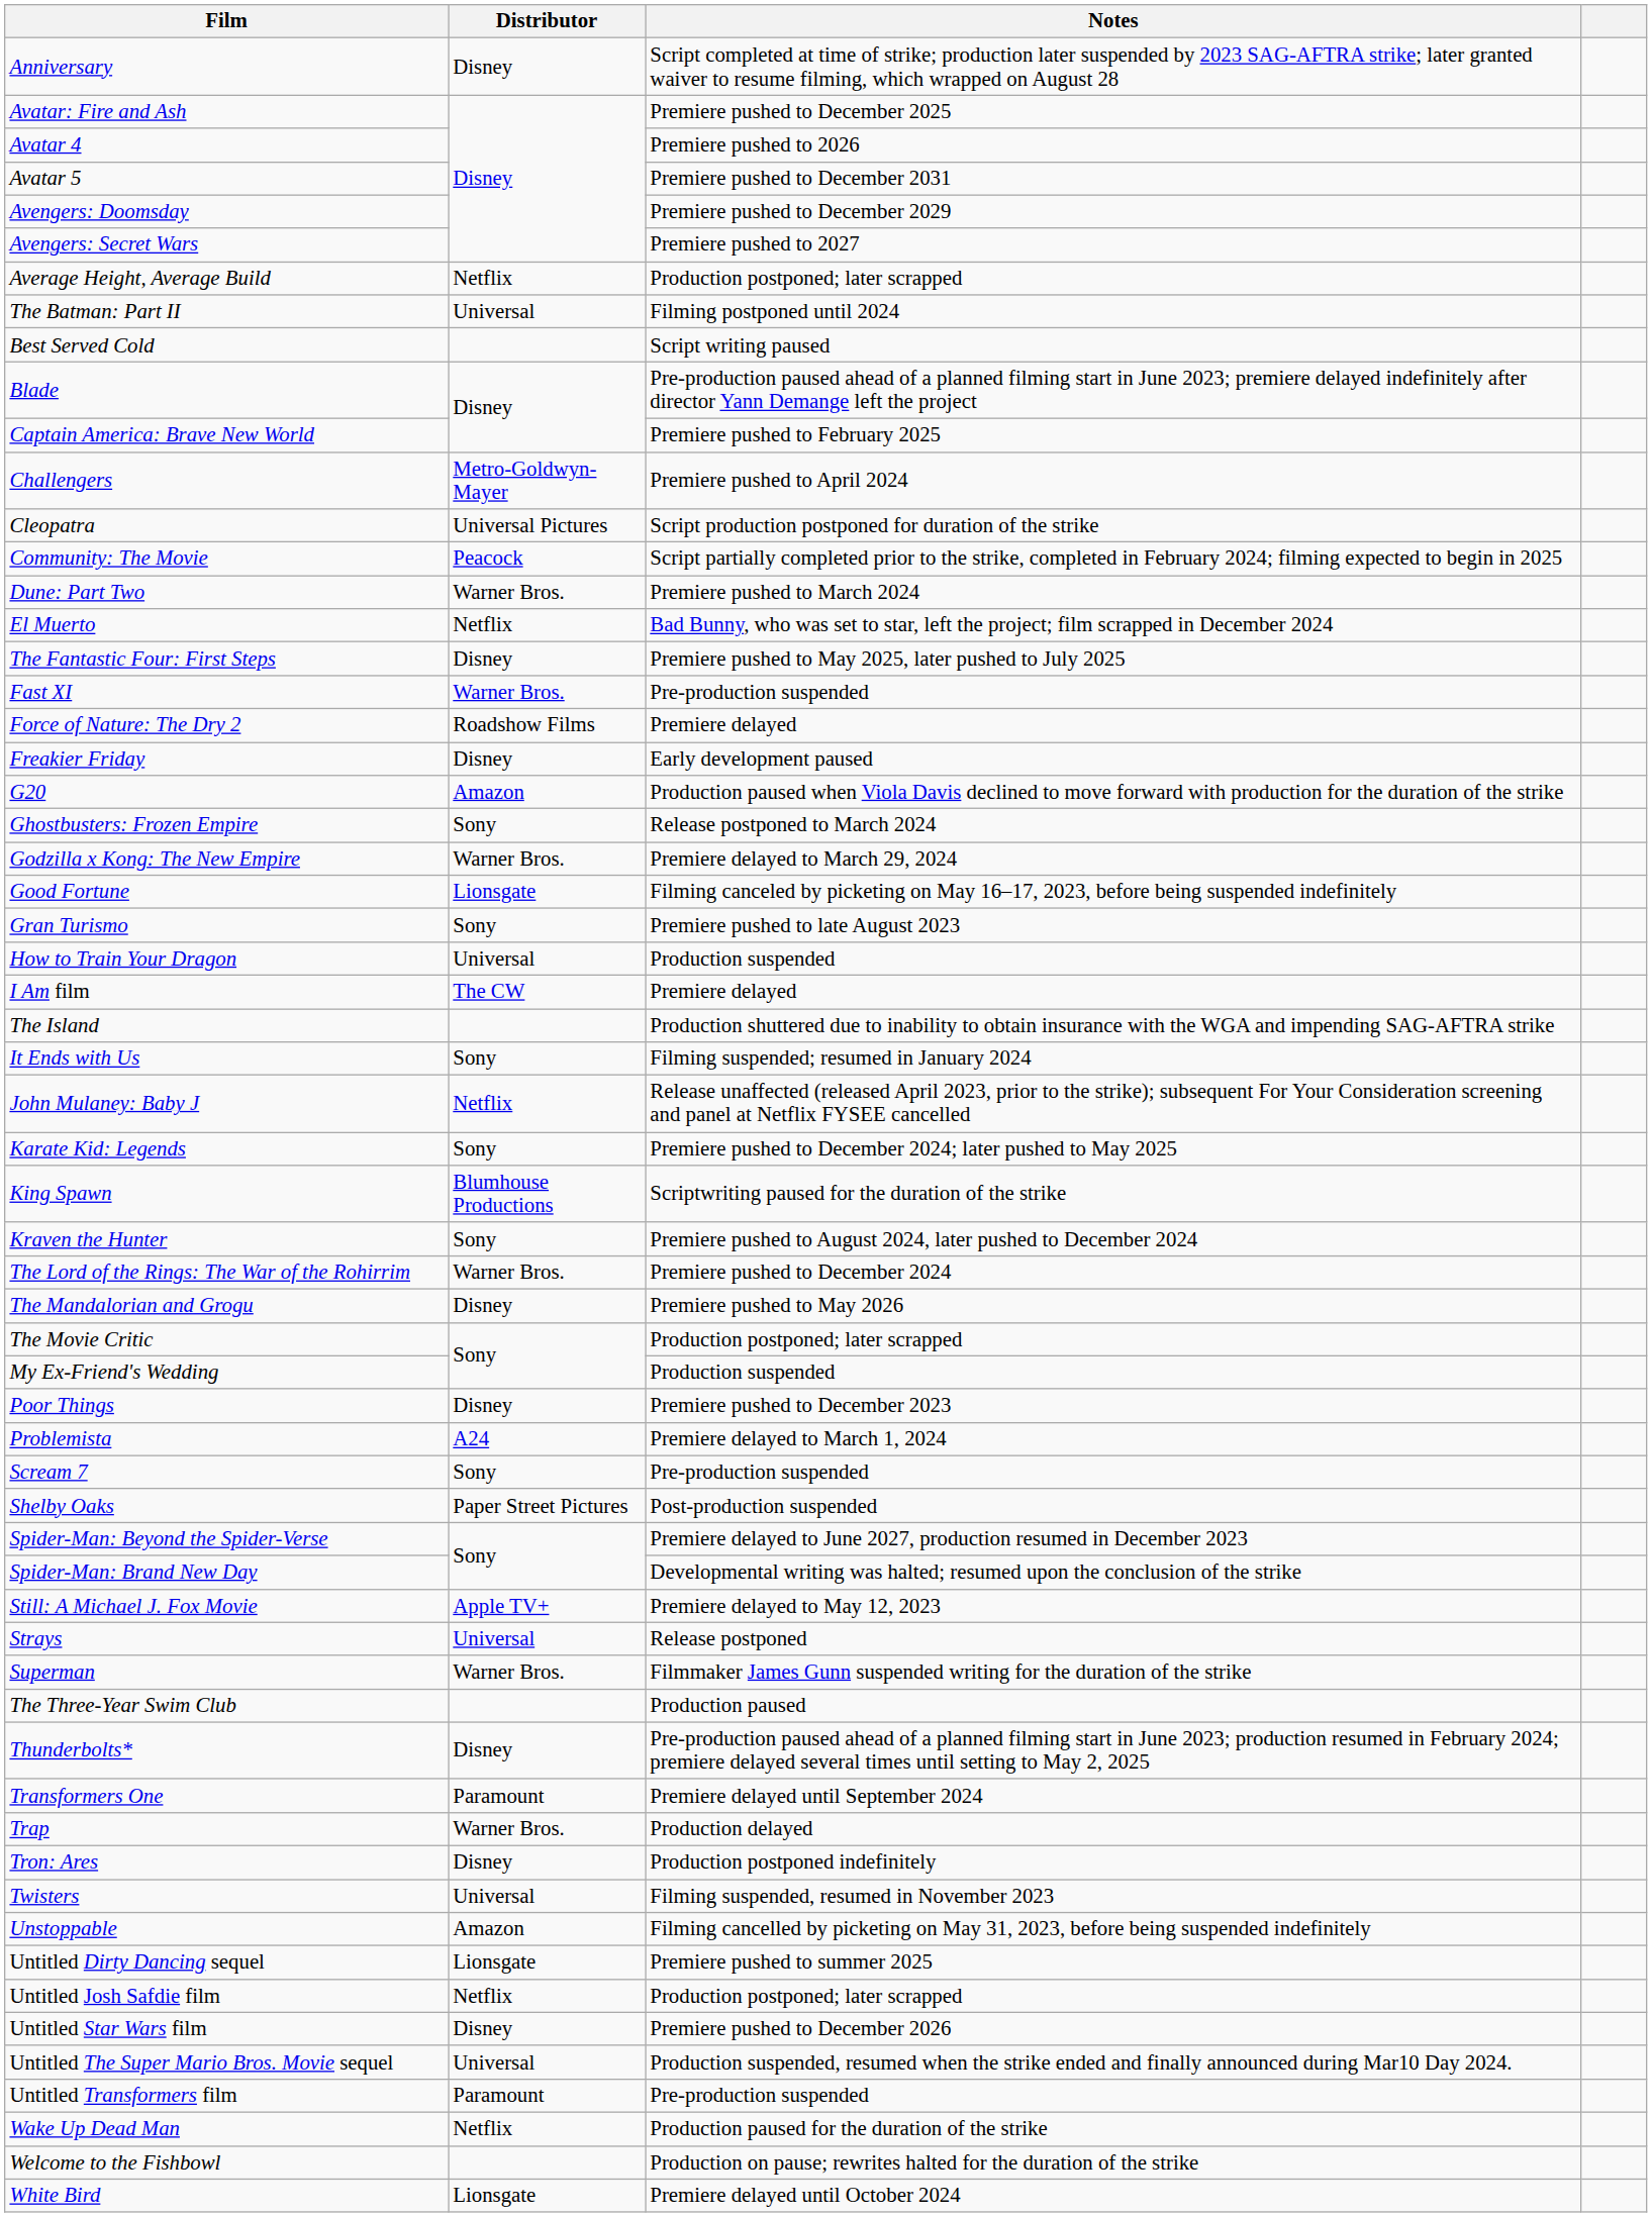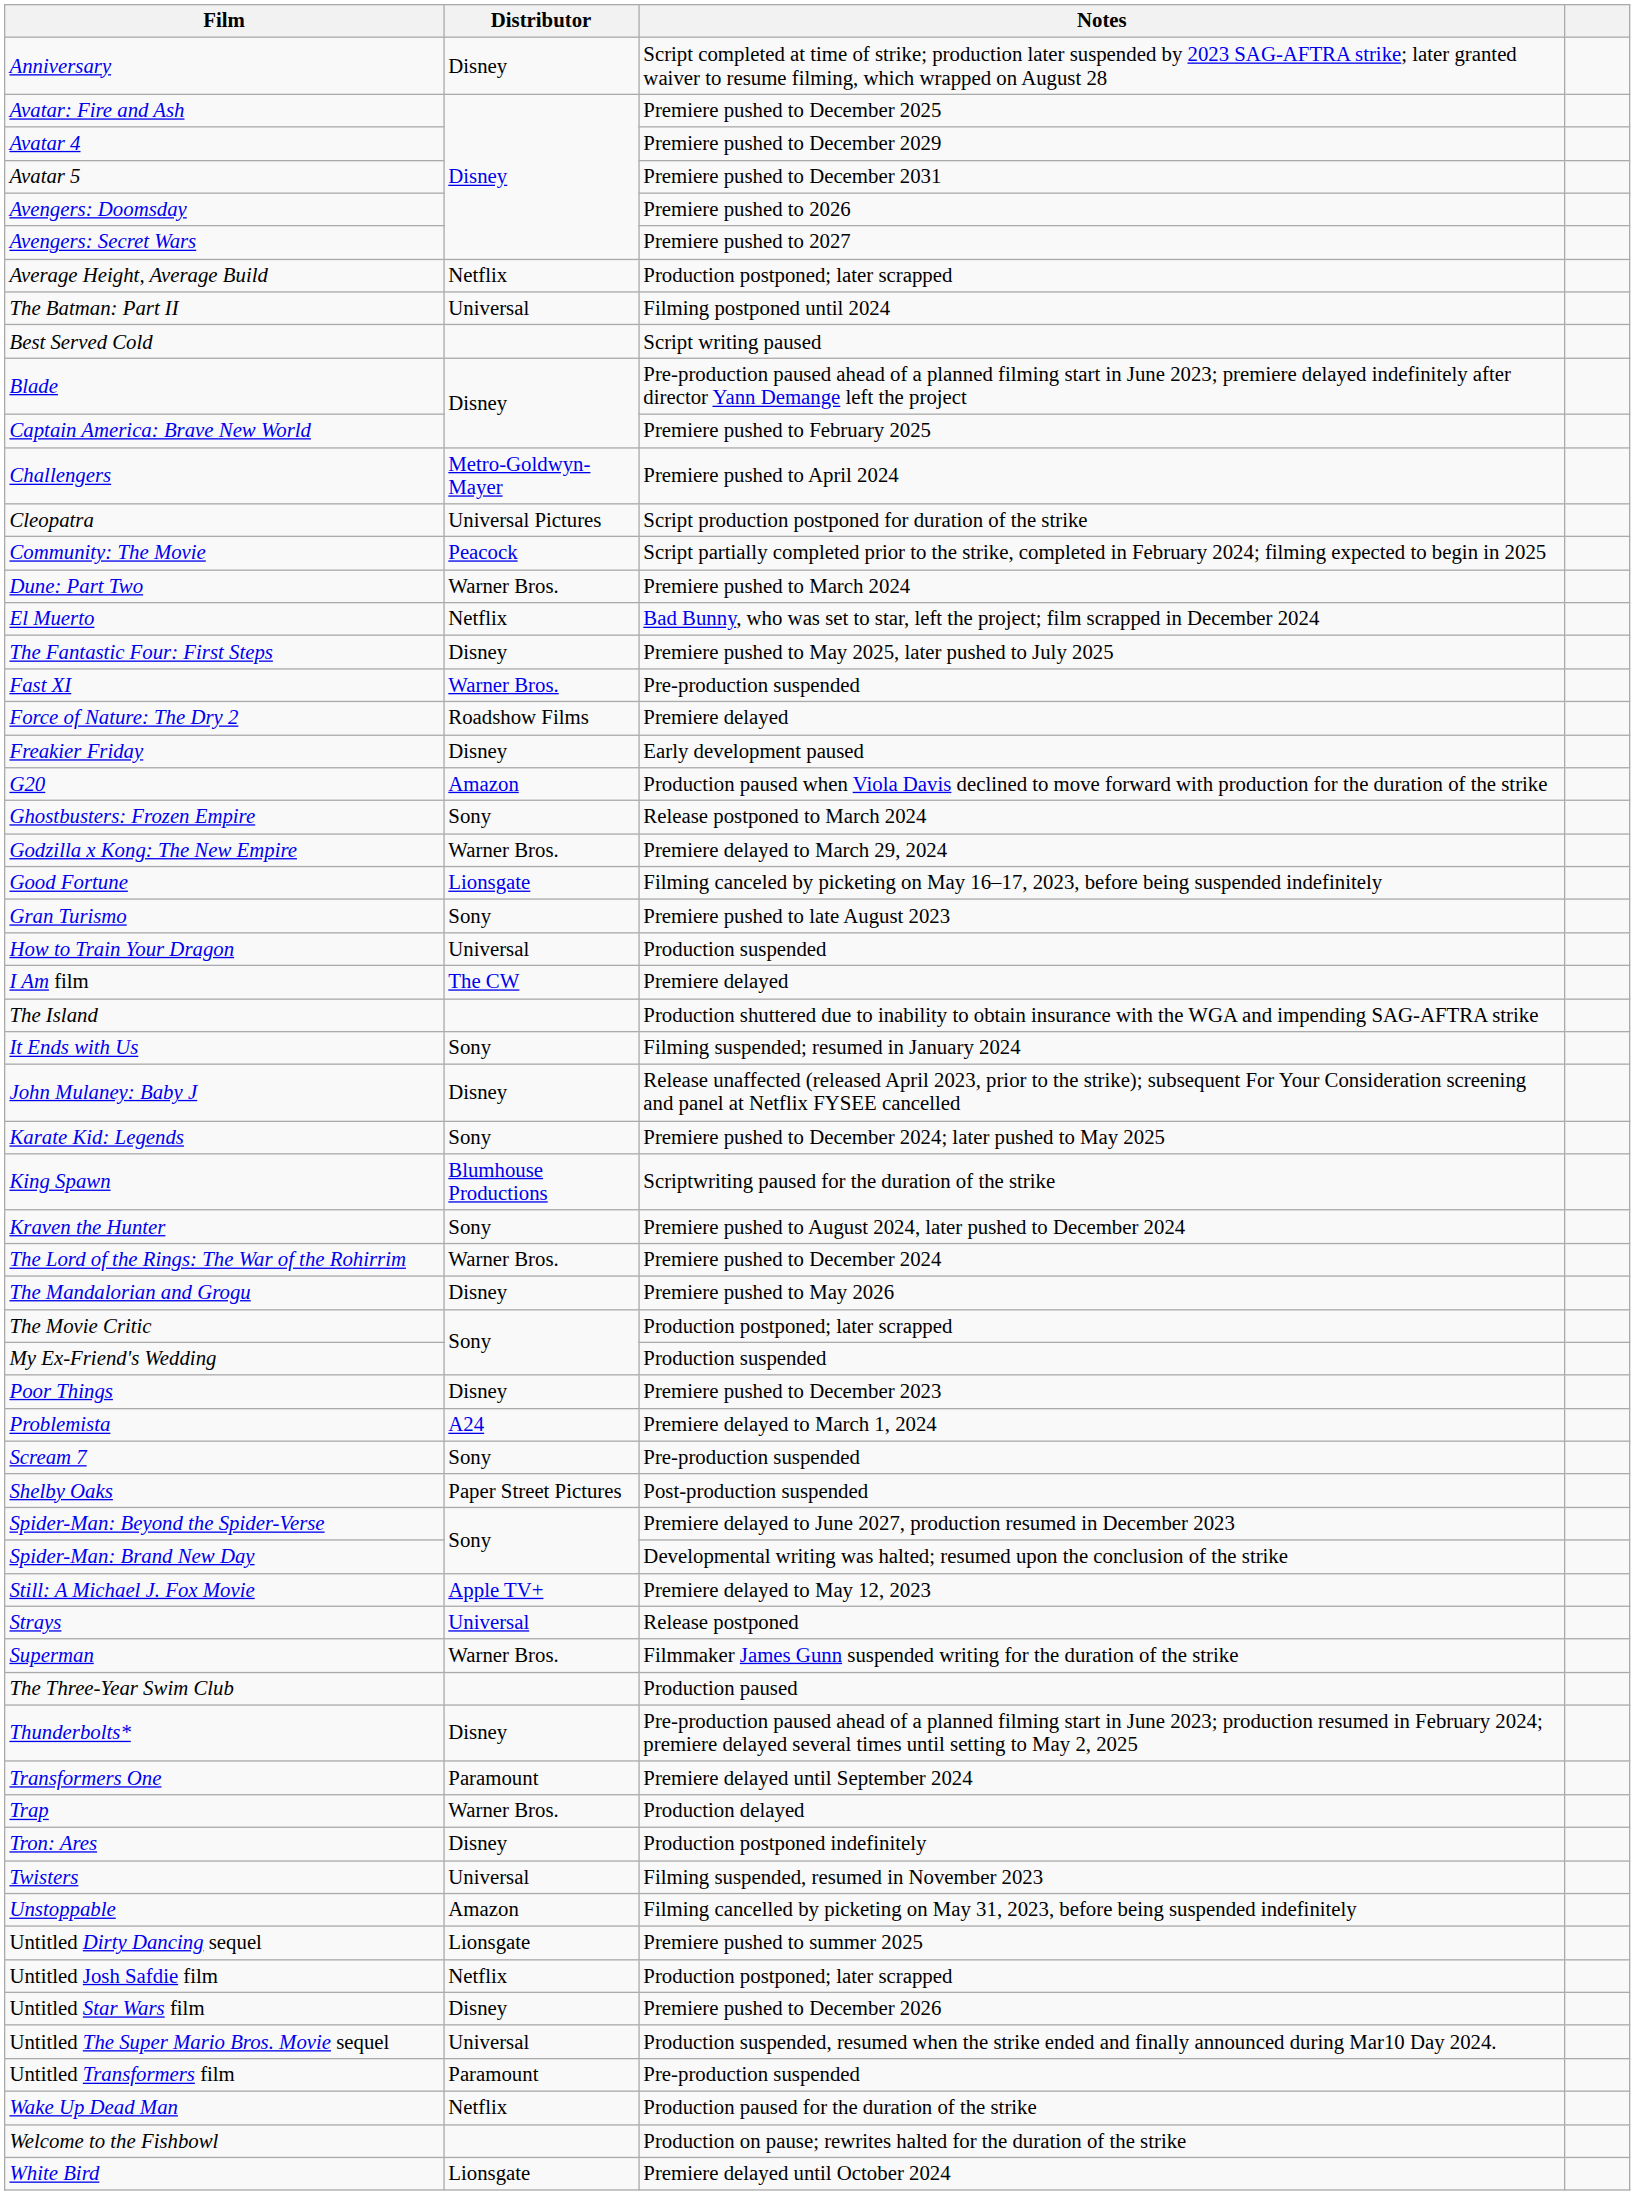Avatar 4 | Notes: Premiere pushed to 2026 -> Premiere pushed to December 2029
Avengers: Doomsday | Notes: Premiere pushed to December 2029 -> Premiere pushed to 2026
John Mulaney: Baby J | Distributor: Netflix -> Disney
